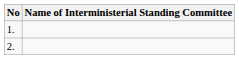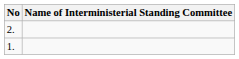rows swapped: 1. <-> 2.
